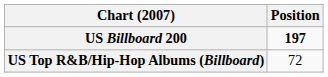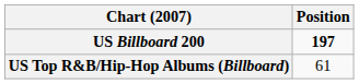US Top R&B/Hip-Hop Albums (Billboard) | Position: 72 -> 61
